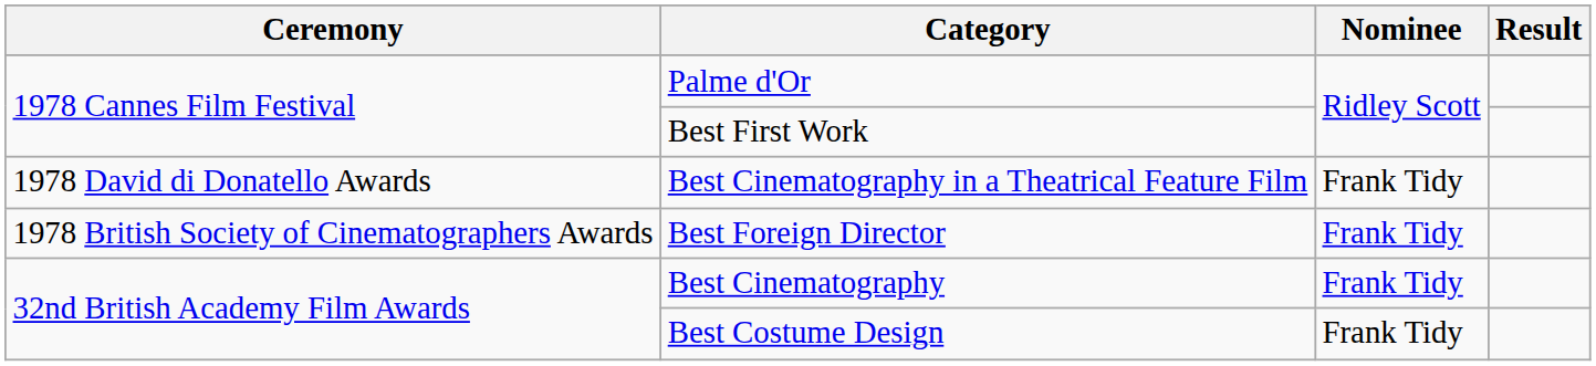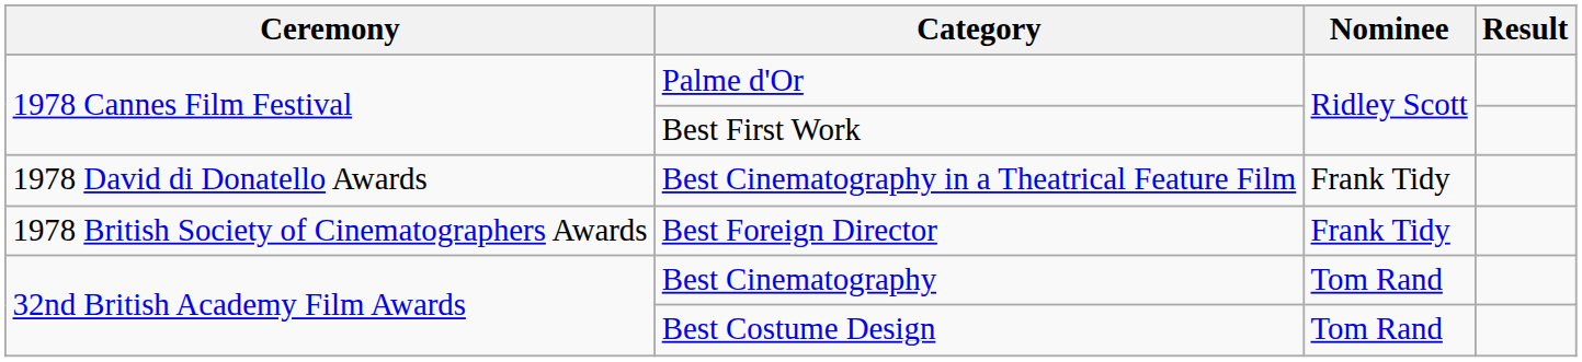Best Cinematography | Nominee: Frank Tidy -> Tom Rand
Best Costume Design | Nominee: Frank Tidy -> Tom Rand
